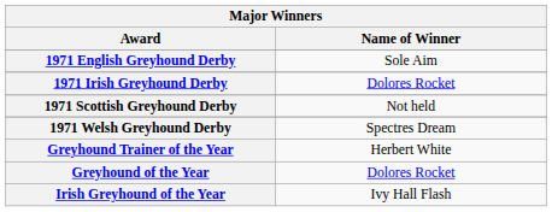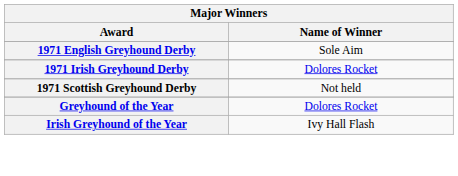- row: 1971 Welsh Greyhound Derby | Spectres Dream
- row: Greyhound Trainer of the Year | Herbert White
